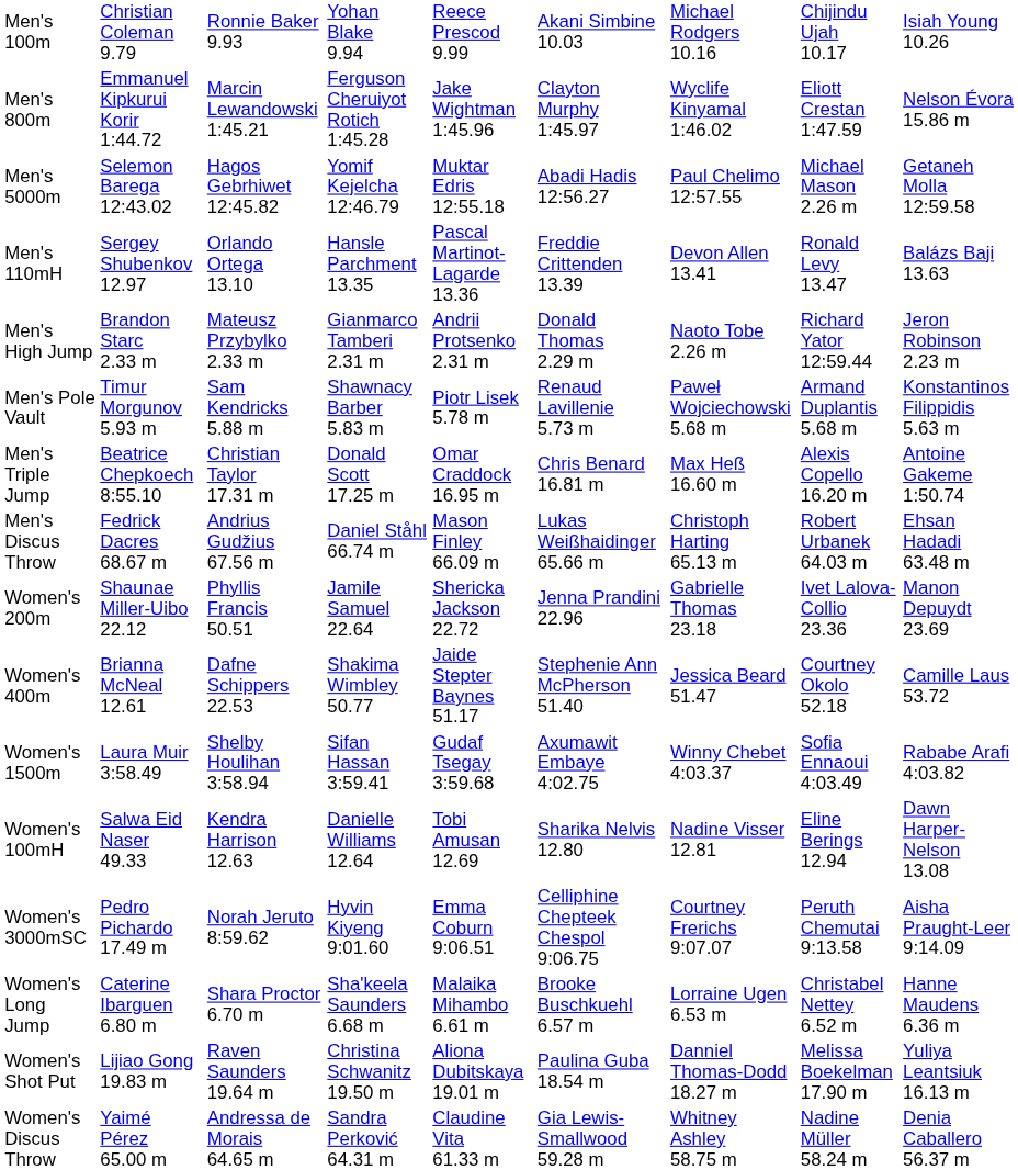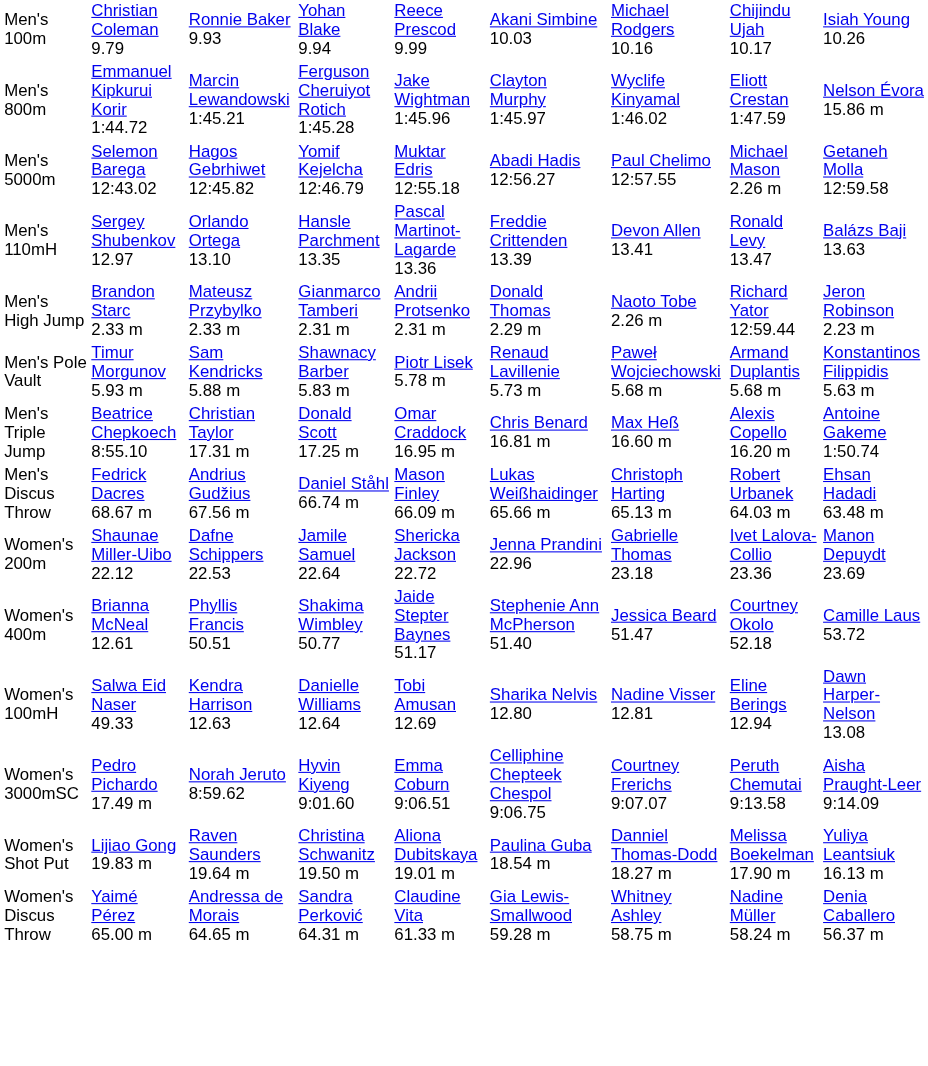Women's 200m | column 3: Phyllis Francis 50.51 -> Dafne Schippers 22.53
Women's 400m | column 3: Dafne Schippers 22.53 -> Phyllis Francis 50.51
- row: Women's 1500m | Laura Muir 3:58.49 | Shelby Houlihan 3:58.94 | Sifan Hassan 3:59.41 | Gudaf Tsegay 3:59.68 | Axumawit Embaye 4:02.75 | Winny Chebet 4:03.37 | Sofia Ennaoui 4:03.49 | Rababe Arafi 4:03.82
- row: Women's Long Jump | Caterine Ibarguen 6.80 m | Shara Proctor 6.70 m | Sha'keela Saunders 6.68 m | Malaika Mihambo 6.61 m | Brooke Buschkuehl 6.57 m | Lorraine Ugen 6.53 m | Christabel Nettey 6.52 m | Hanne Maudens 6.36 m
